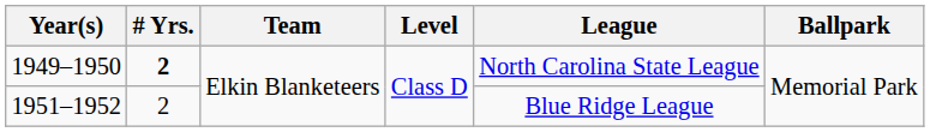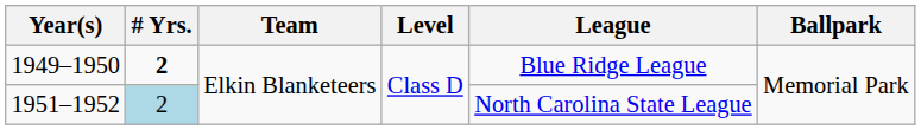1949–1950 | League: North Carolina State League -> Blue Ridge League
1951–1952 | # Yrs.: no background -> lightblue background
1951–1952 | League: Blue Ridge League -> North Carolina State League
